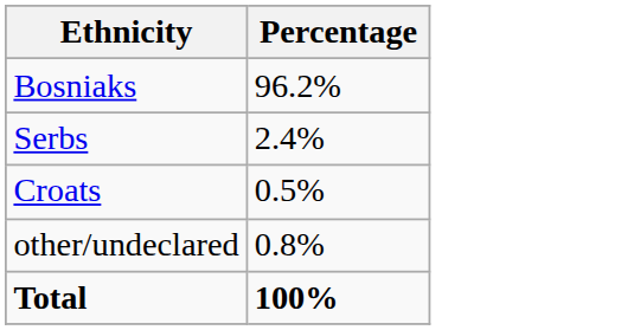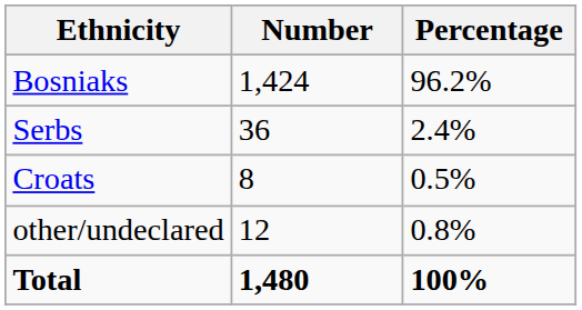+ column: Number | 1,424 | 36 | 8 | 12 | 1,480
